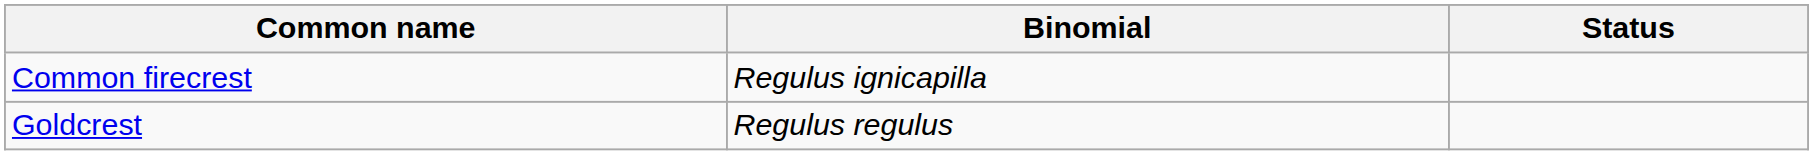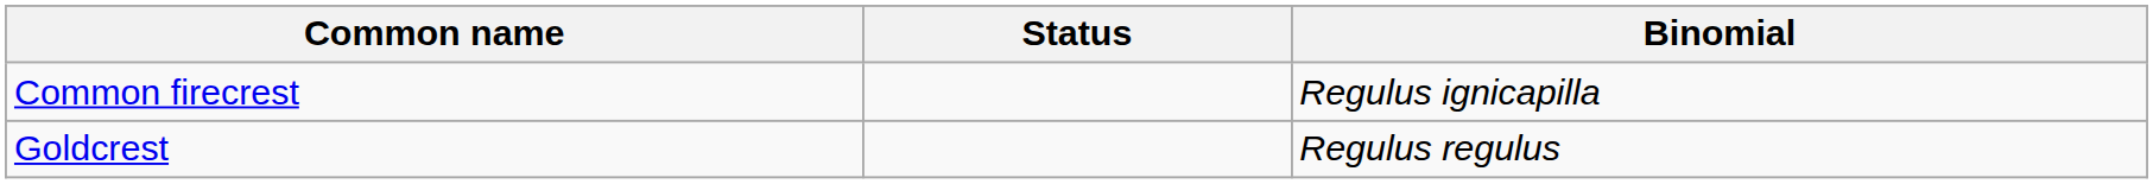columns swapped: Binomial <-> Status
